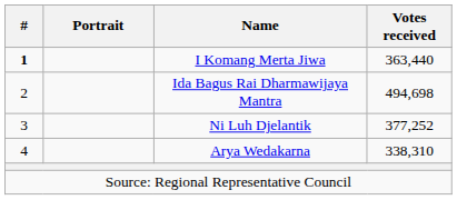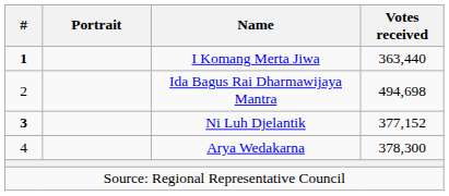Ni Luh Djelantik | #: normal -> bold
Ni Luh Djelantik | Votes received: 377,252 -> 377,152
Arya Wedakarna | Votes received: 338,310 -> 378,300
